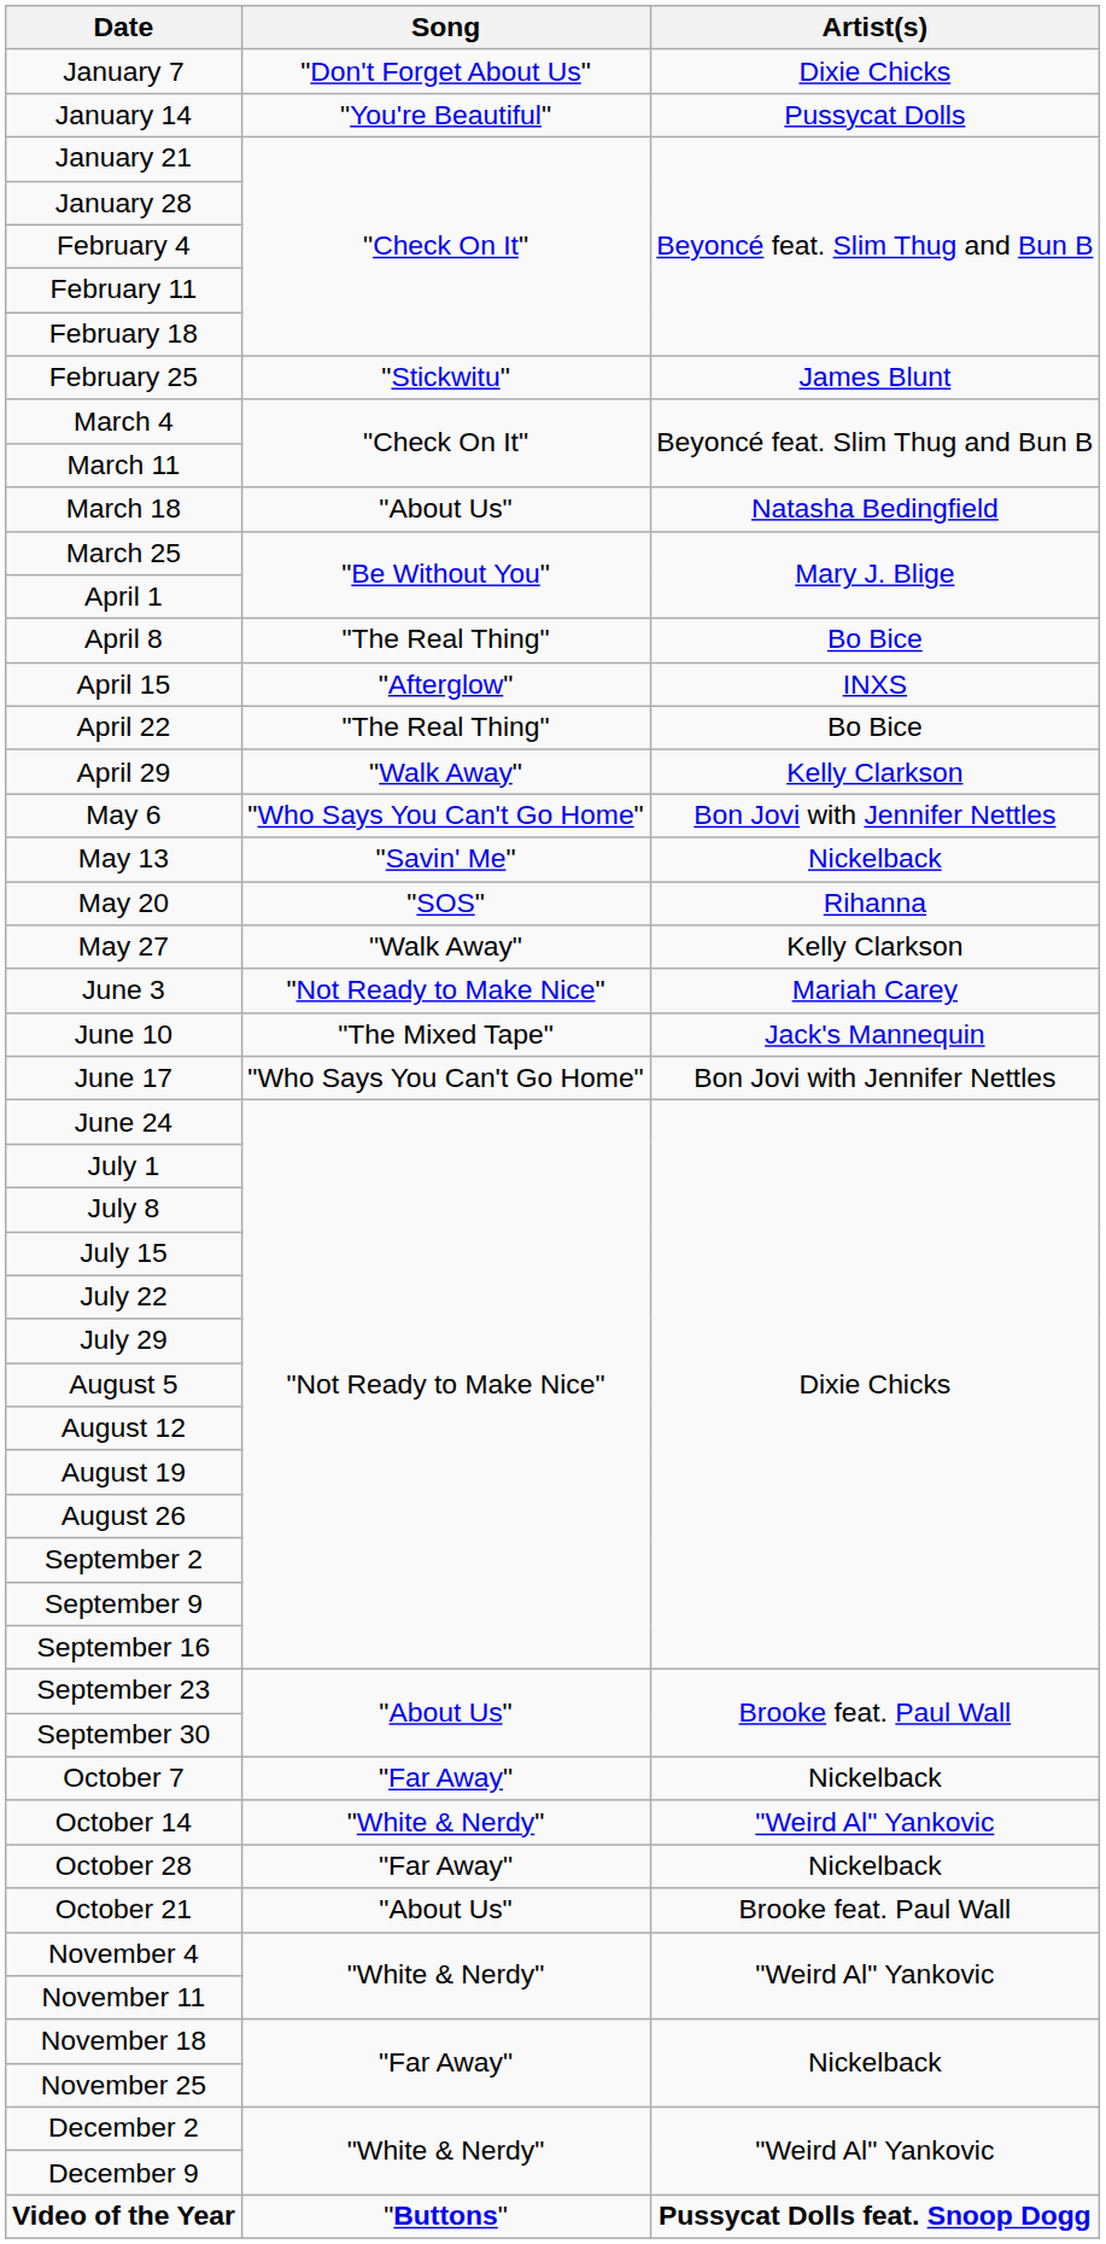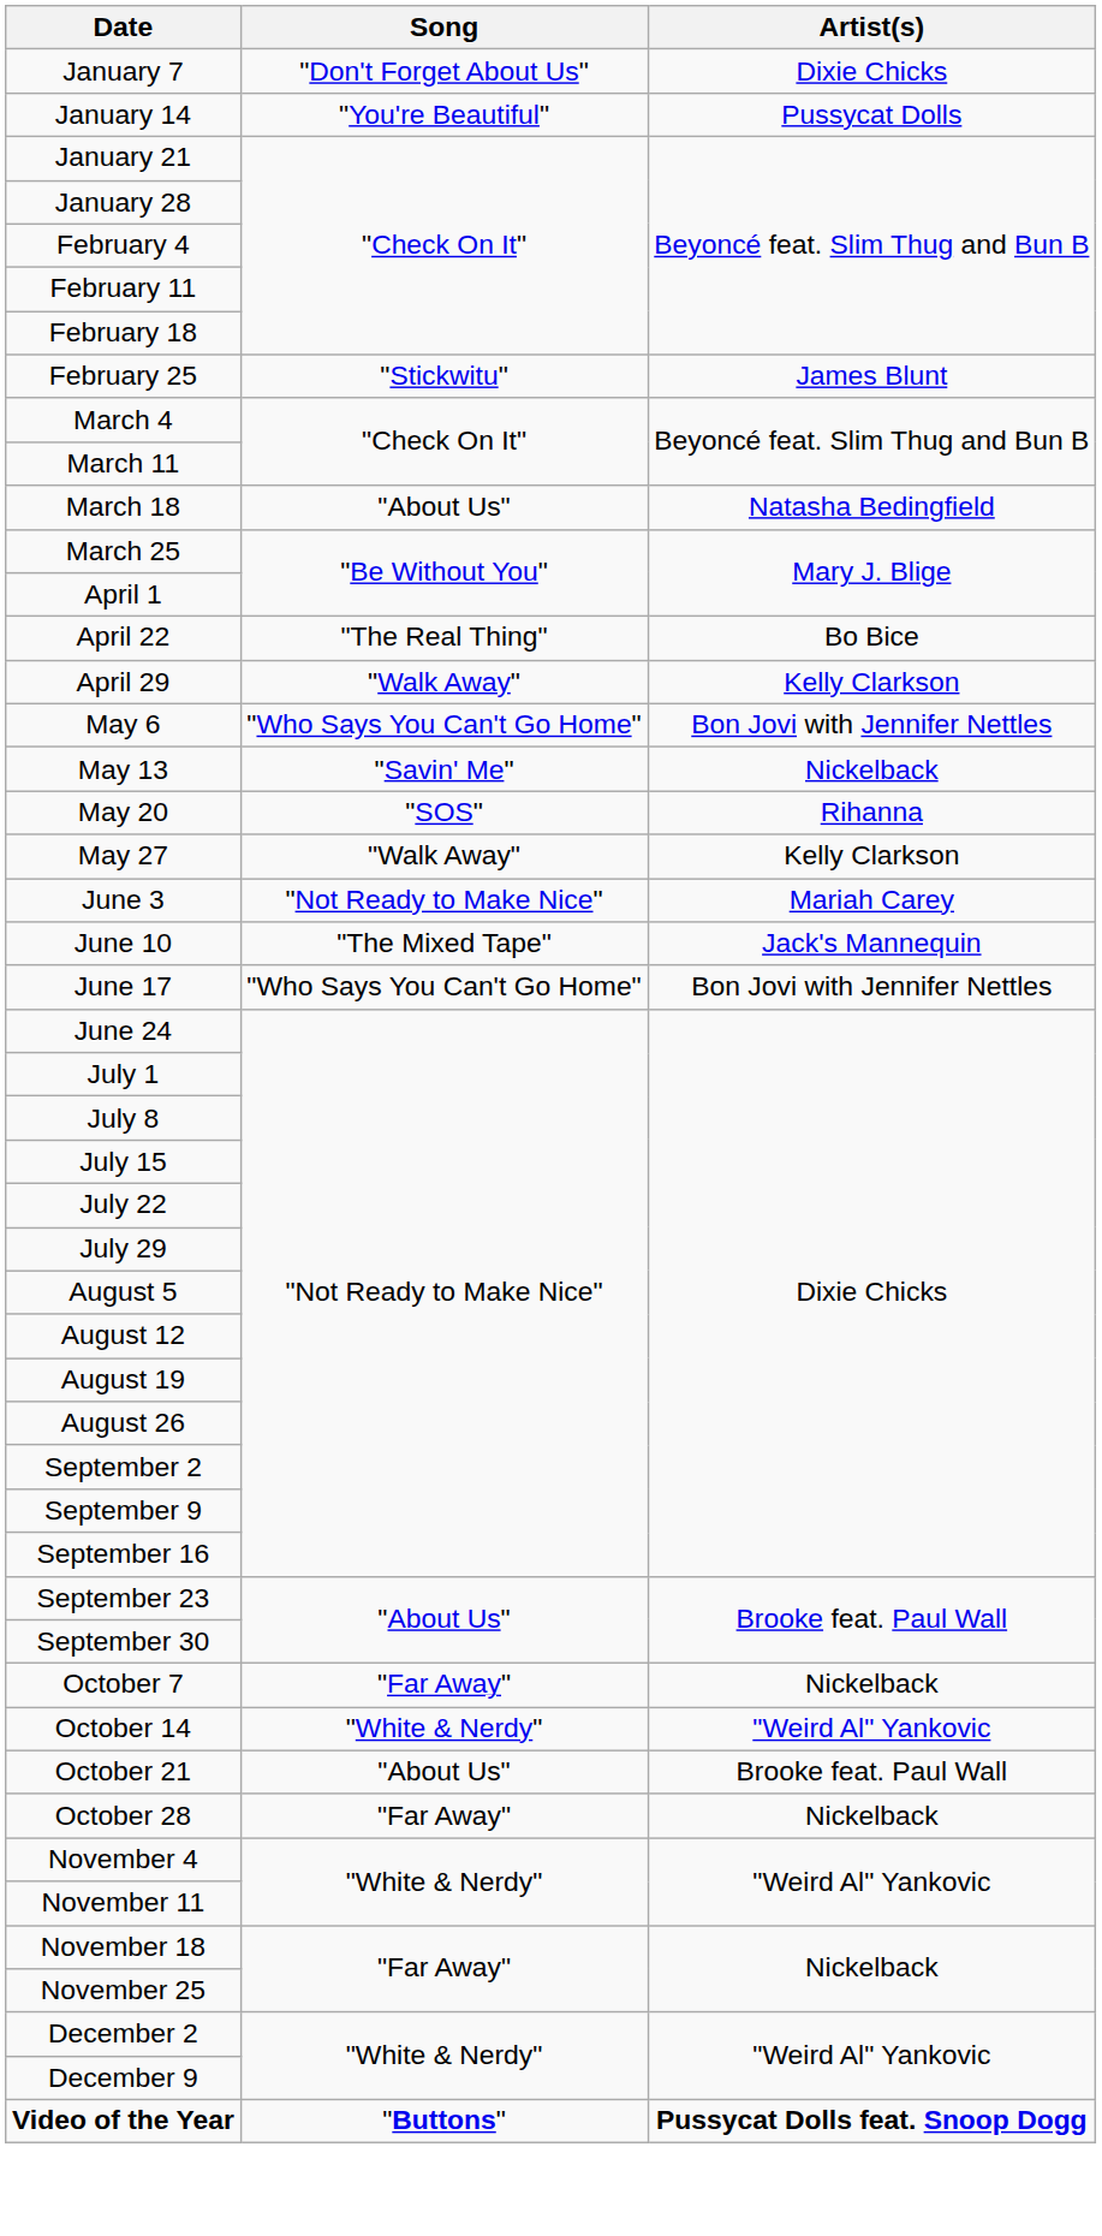- row: April 8 | "The Real Thing" | Bo Bice
- row: April 15 | "Afterglow" | INXS
rows swapped: October 21 <-> October 28
